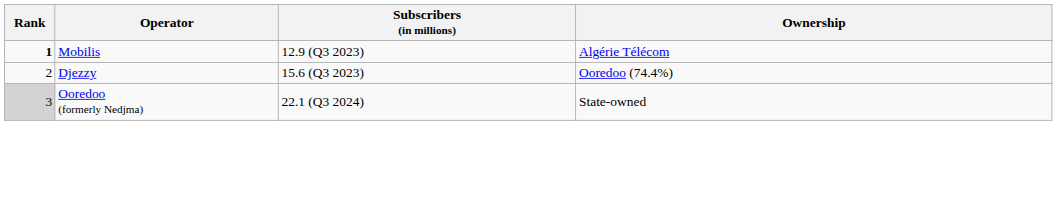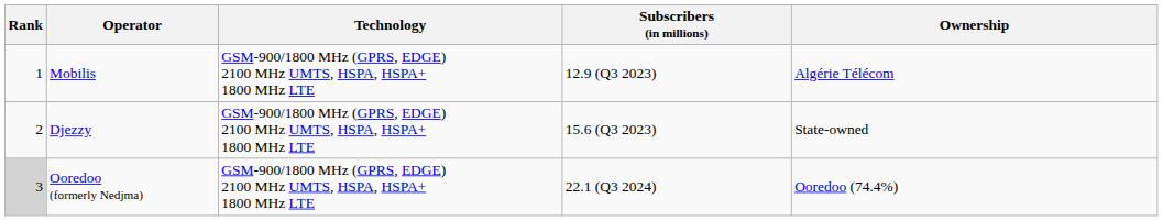+ column: Technology | GSM-900/1800 MHz (GPRS, EDGE) 2100 MHz UMTS, HSPA, HSPA+ 1800 MHz LTE | GSM-900/1800 MHz (GPRS, EDGE) 2100 MHz UMTS, HSPA, HSPA+ 1800 MHz LTE | GSM-900/1800 MHz (GPRS, EDGE) 2100 MHz UMTS, HSPA, HSPA+ 1800 MHz LTE
Mobilis | Rank: bold -> normal
Djezzy | Ownership: Ooredoo (74.4%) -> State-owned
Ooredoo (formerly Nedjma) | Ownership: State-owned -> Ooredoo (74.4%)
